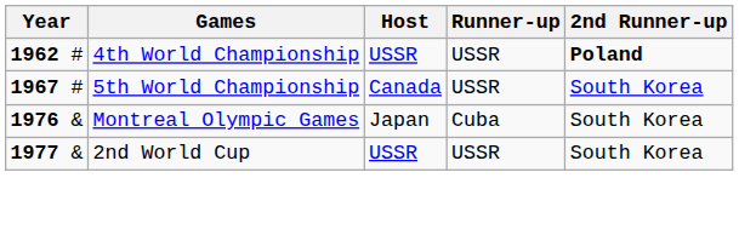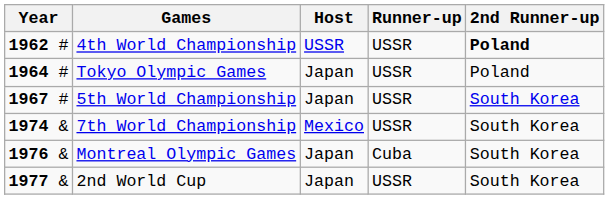+ row: 1964 # | Tokyo Olympic Games | Japan | USSR | Poland
5th World Championship | Host: Canada -> Japan
+ row: 1974 & | 7th World Championship | Mexico | USSR | South Korea
2nd World Cup | Host: USSR -> Japan
